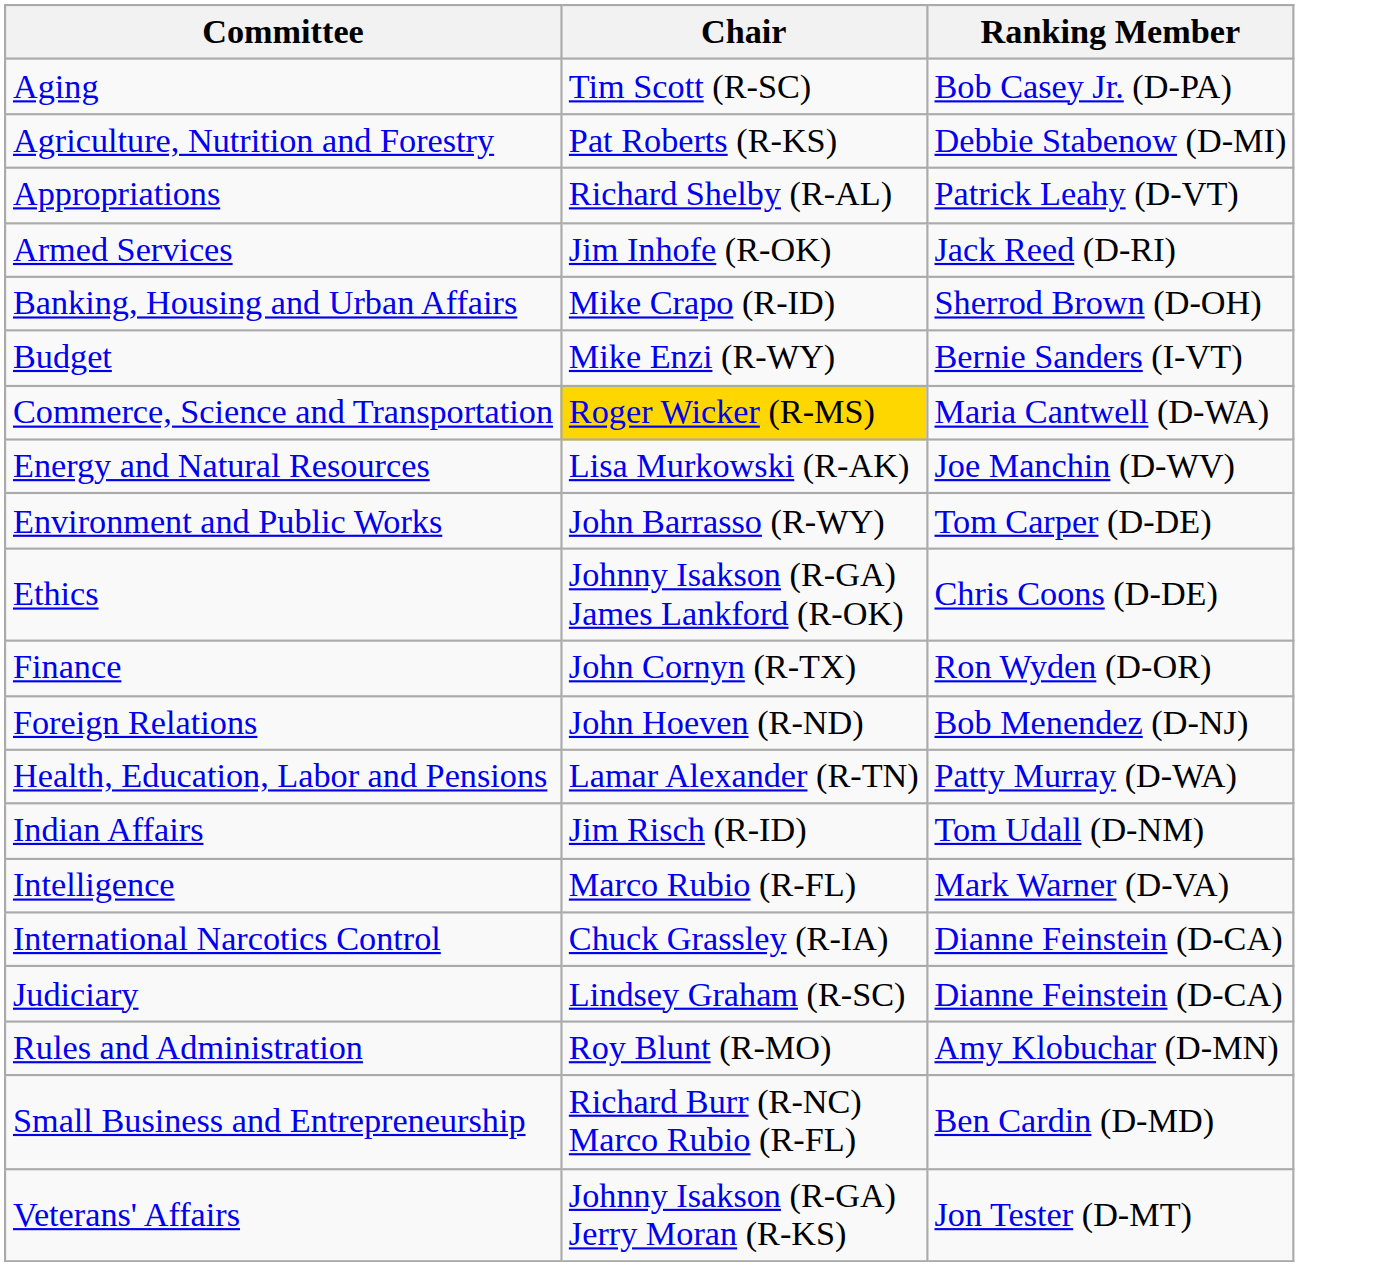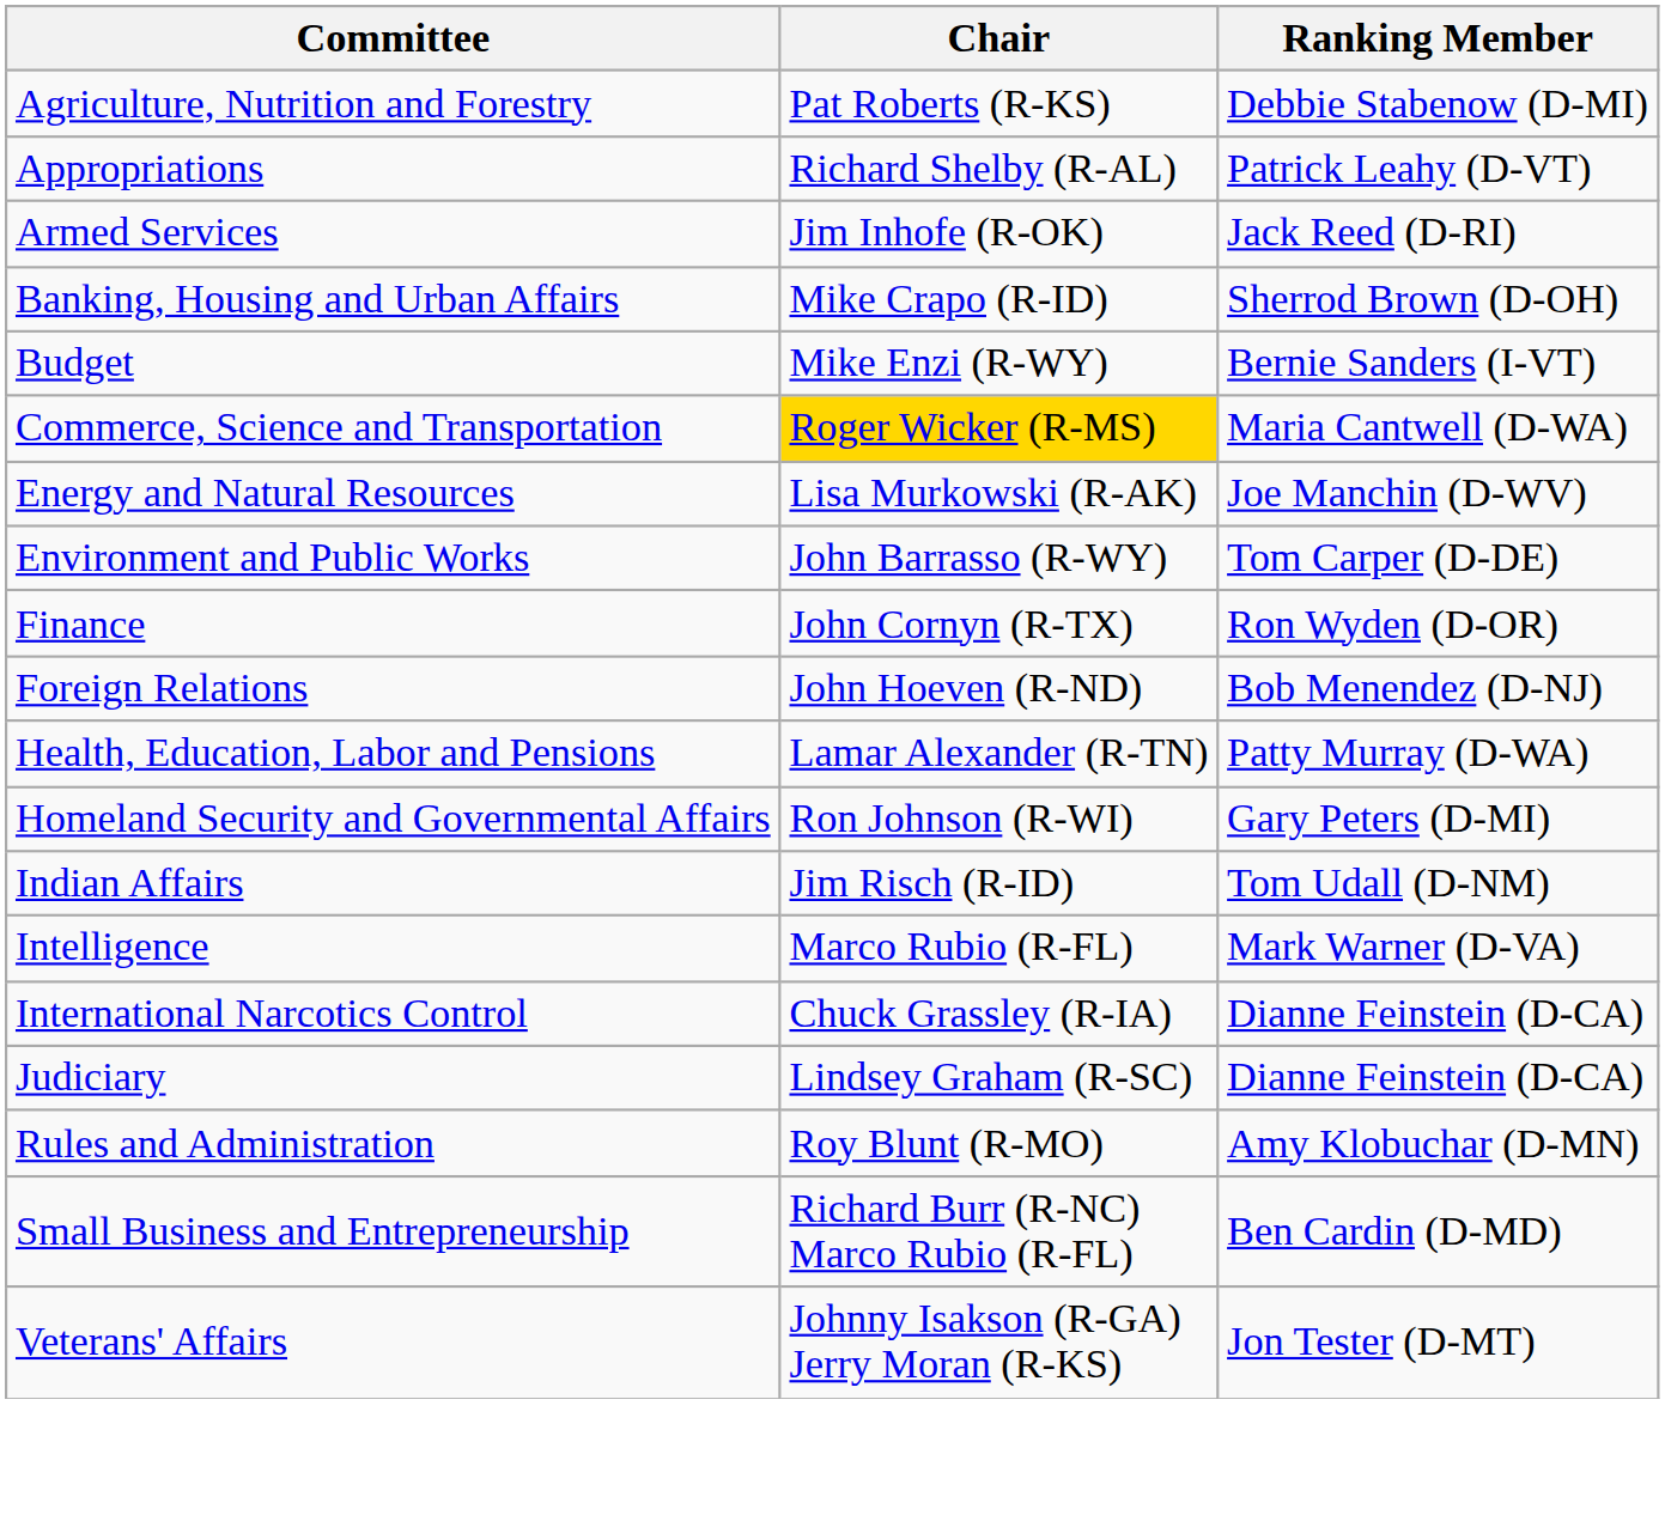- row: Aging | Tim Scott (R-SC) | Bob Casey Jr. (D-PA)
- row: Ethics | Johnny Isakson (R-GA) James Lankford (R-OK) | Chris Coons (D-DE)
+ row: Homeland Security and Governmental Affairs | Ron Johnson (R-WI) | Gary Peters (D-MI)
